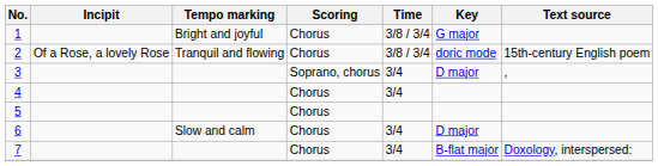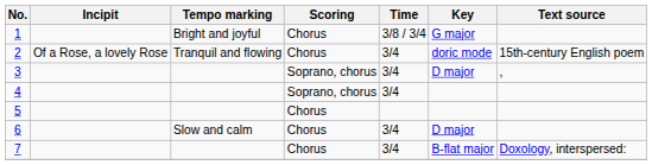2 | Time: 3/8 / 3/4 -> 3/4
4 | Scoring: Chorus -> Soprano, chorus
